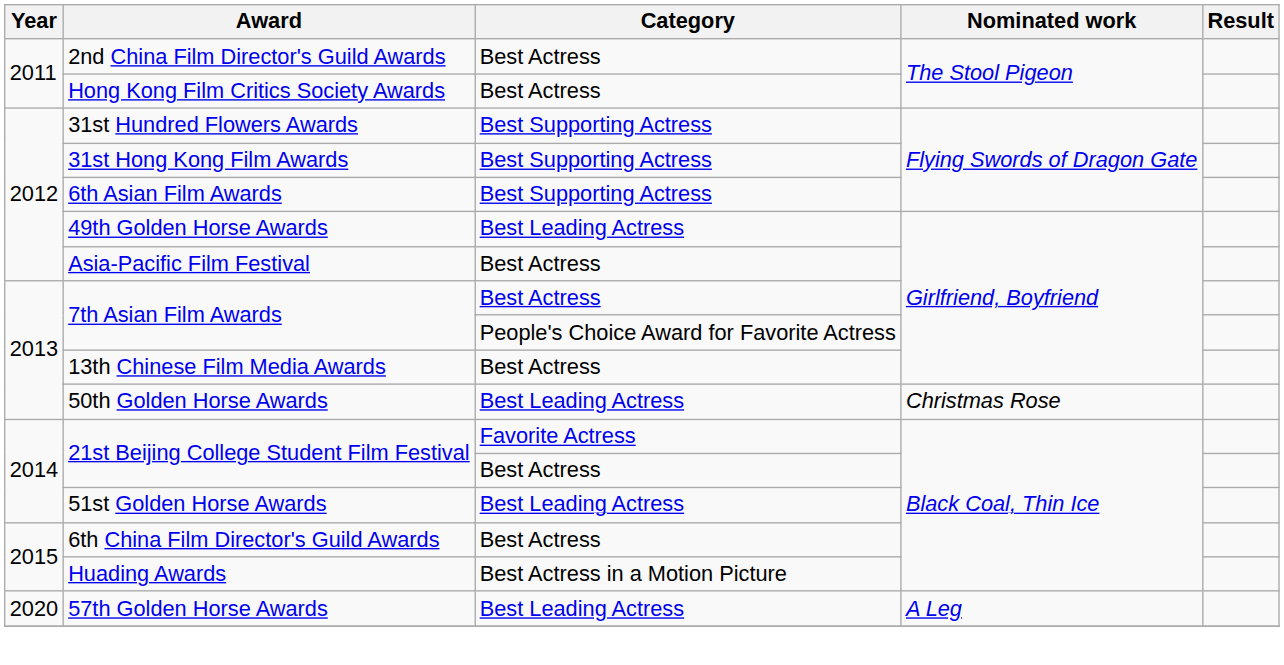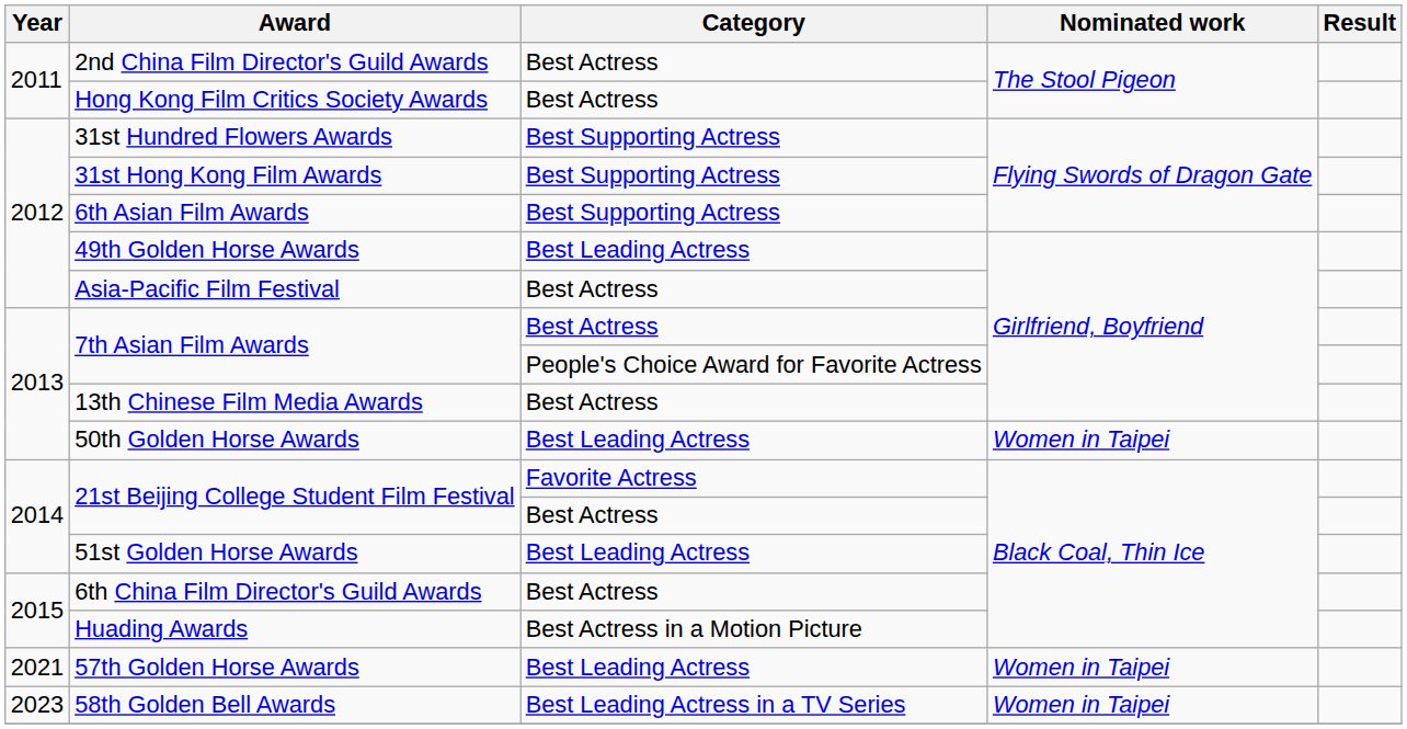50th Golden Horse Awards | Nominated work: Christmas Rose -> Women in Taipei
57th Golden Horse Awards | Year: 2020 -> 2021
57th Golden Horse Awards | Nominated work: A Leg -> Women in Taipei
+ row: 2023 | 58th Golden Bell Awards | Best Leading Actress in a TV Series | Women in Taipei
